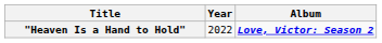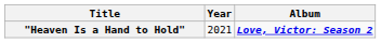"Heaven Is a Hand to Hold" | Year: 2022 -> 2021
